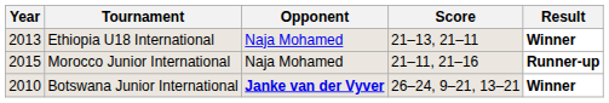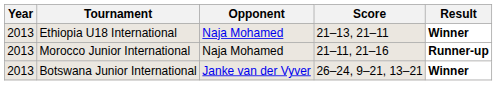Morocco Junior International | Year: 2015 -> 2013
Botswana Junior International | Year: 2010 -> 2013
Botswana Junior International | Opponent: bold -> normal
